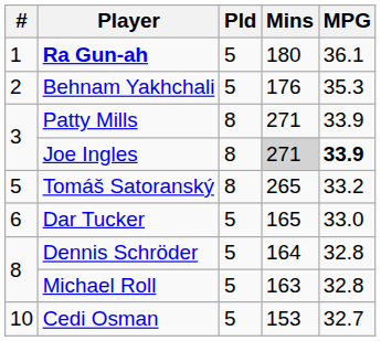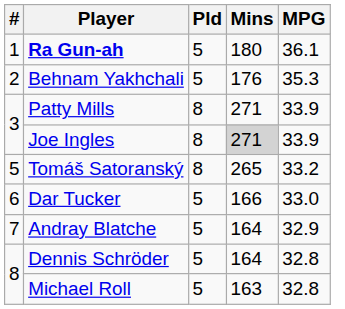Joe Ingles | MPG: bold -> normal
Dar Tucker | Mins: 165 -> 166
+ row: 7 | Andray Blatche | 5 | 164 | 32.9
- row: 10 | Cedi Osman | 5 | 153 | 32.7
